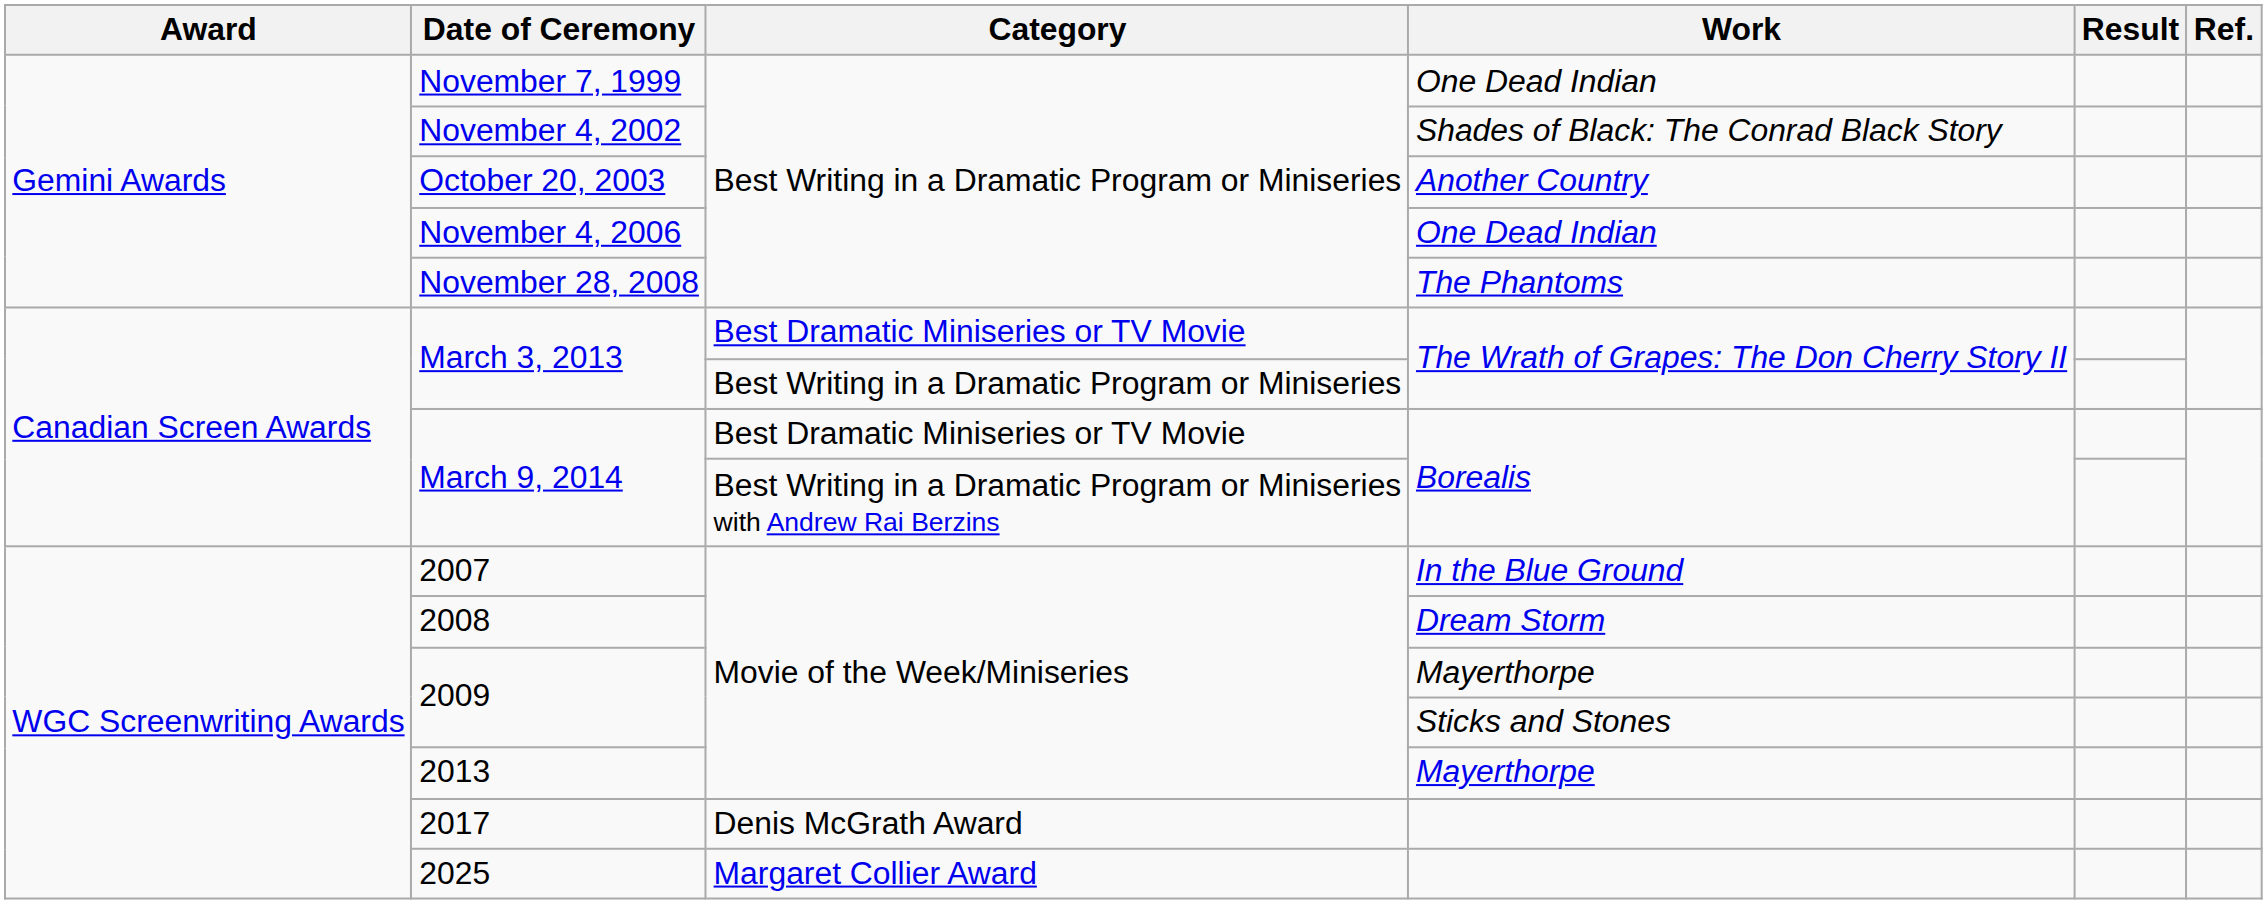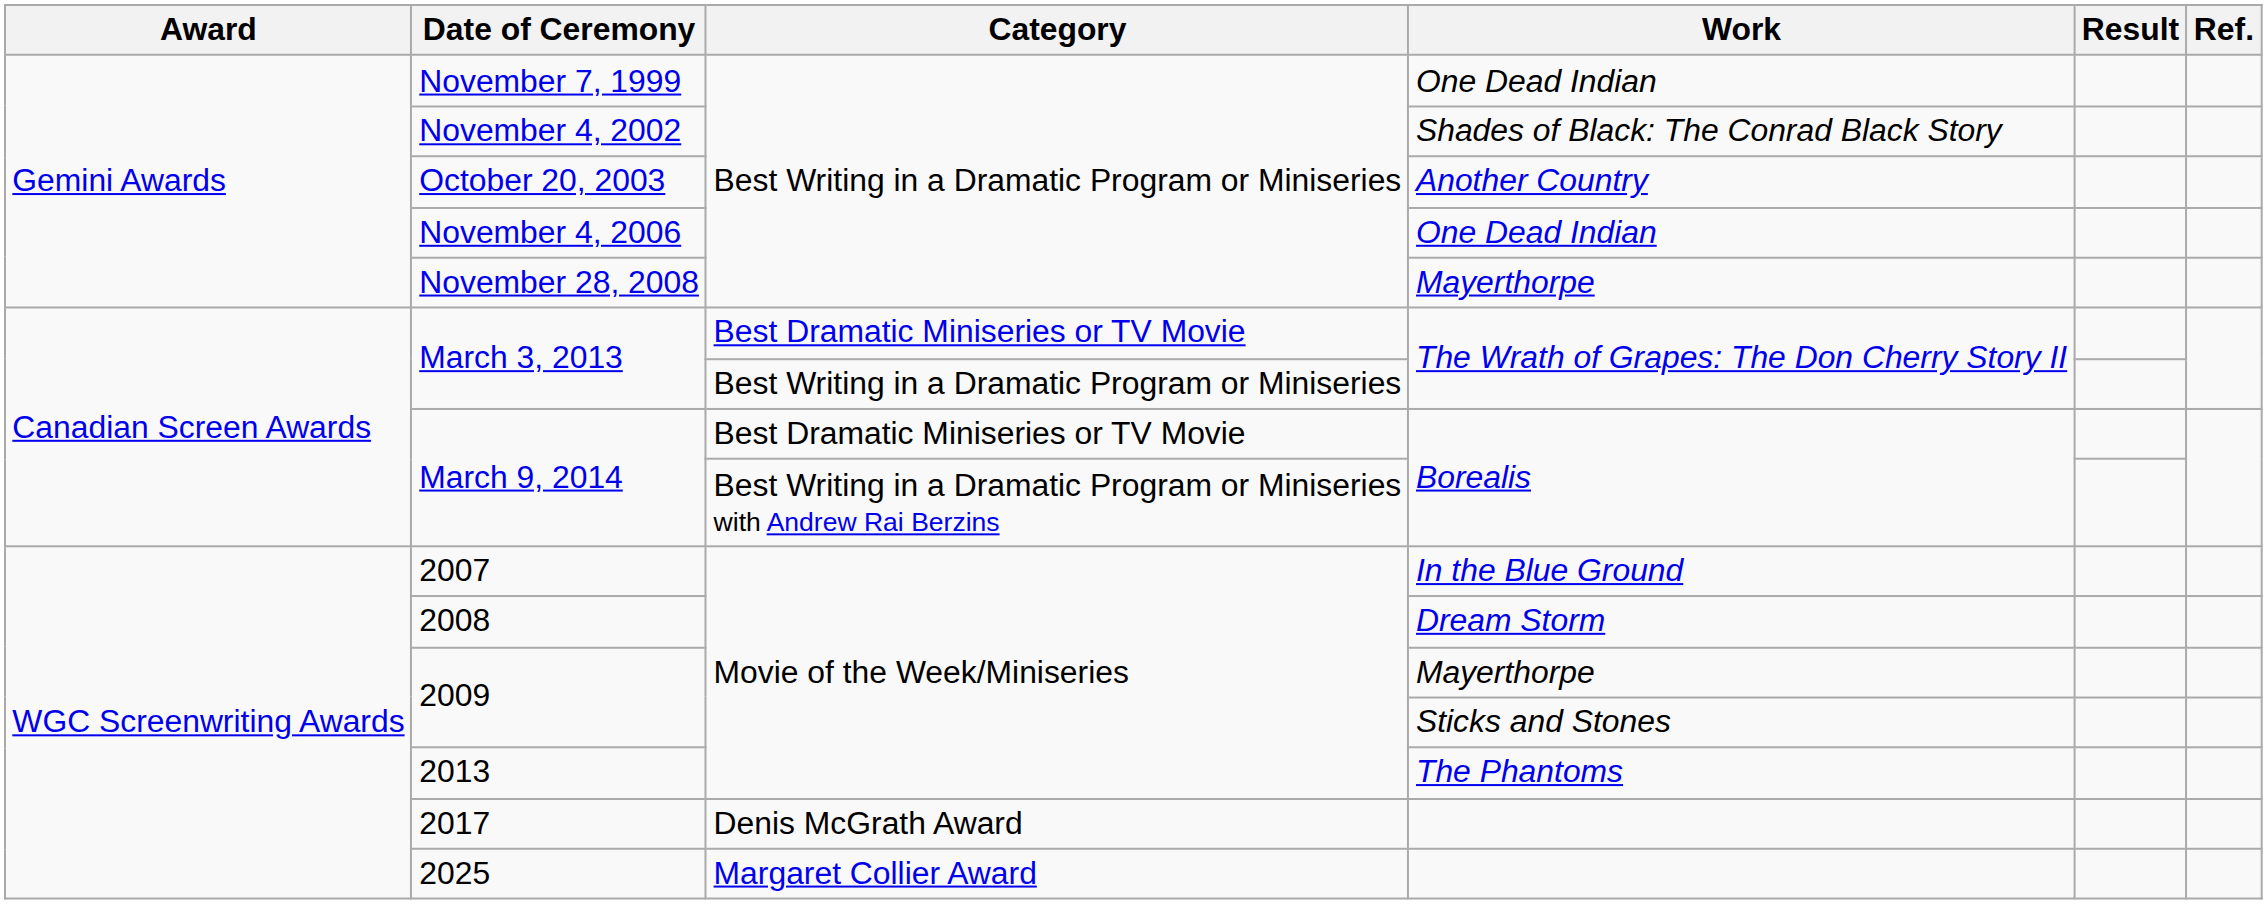November 28, 2008 | Work: The Phantoms -> Mayerthorpe
2013 | Work: Mayerthorpe -> The Phantoms
